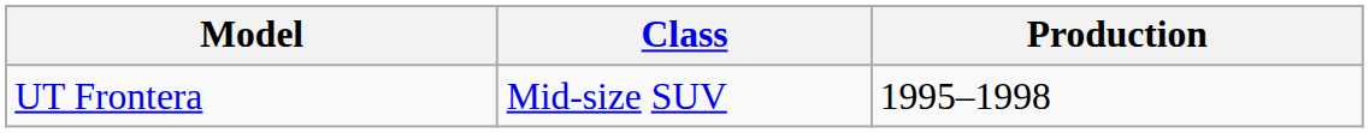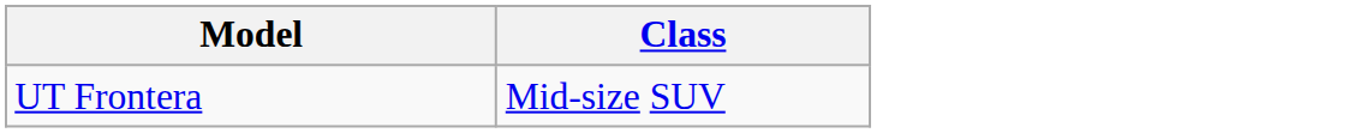- column: Production | 1995–1998
